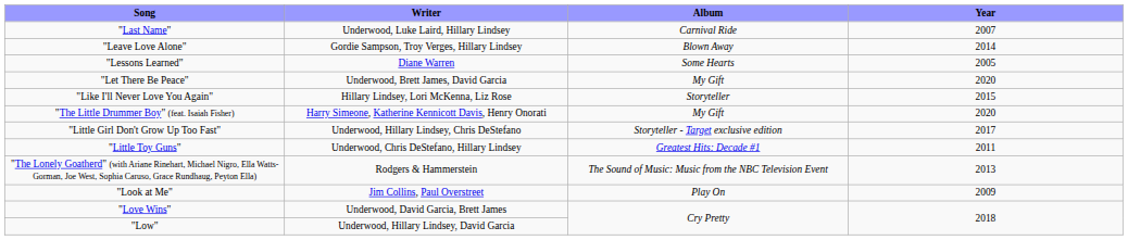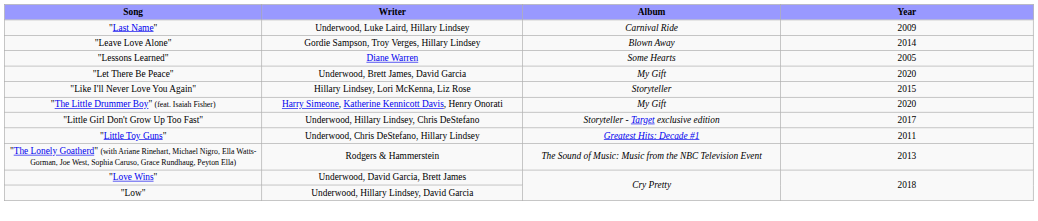"Last Name" | Year: 2007 -> 2009
- row: "Look at Me" | Jim Collins, Paul Overstreet | Play On | 2009
